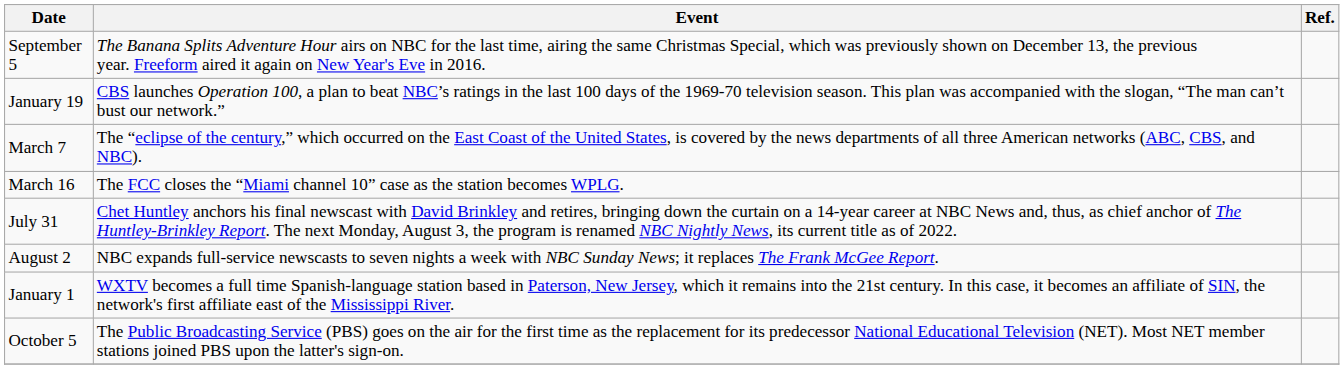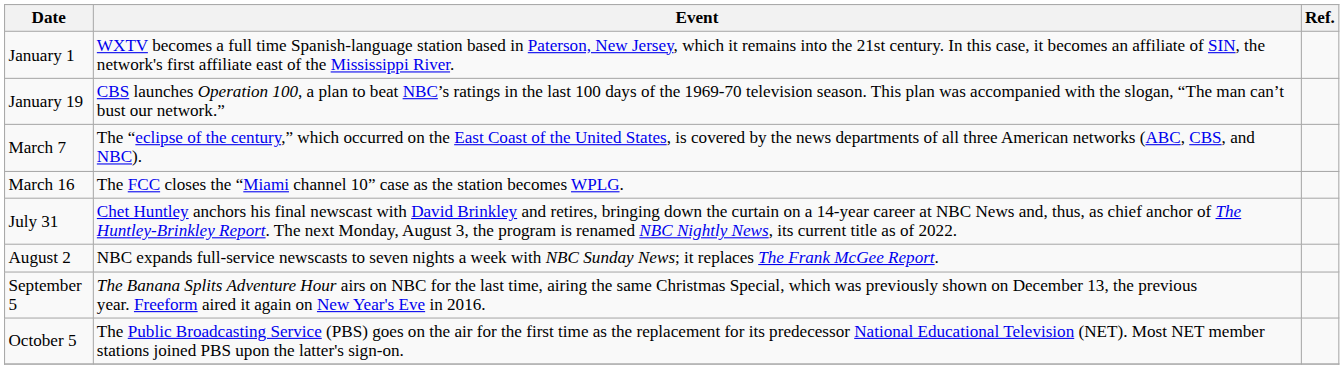rows swapped: January 1 <-> September 5
